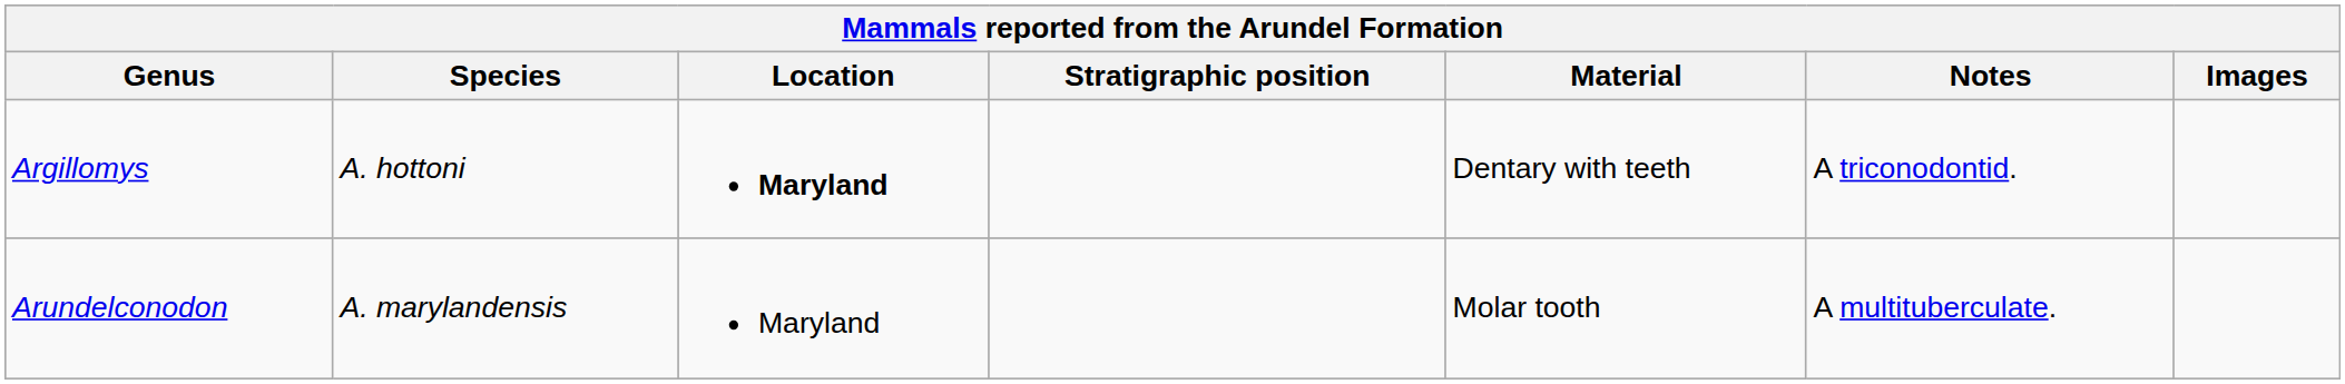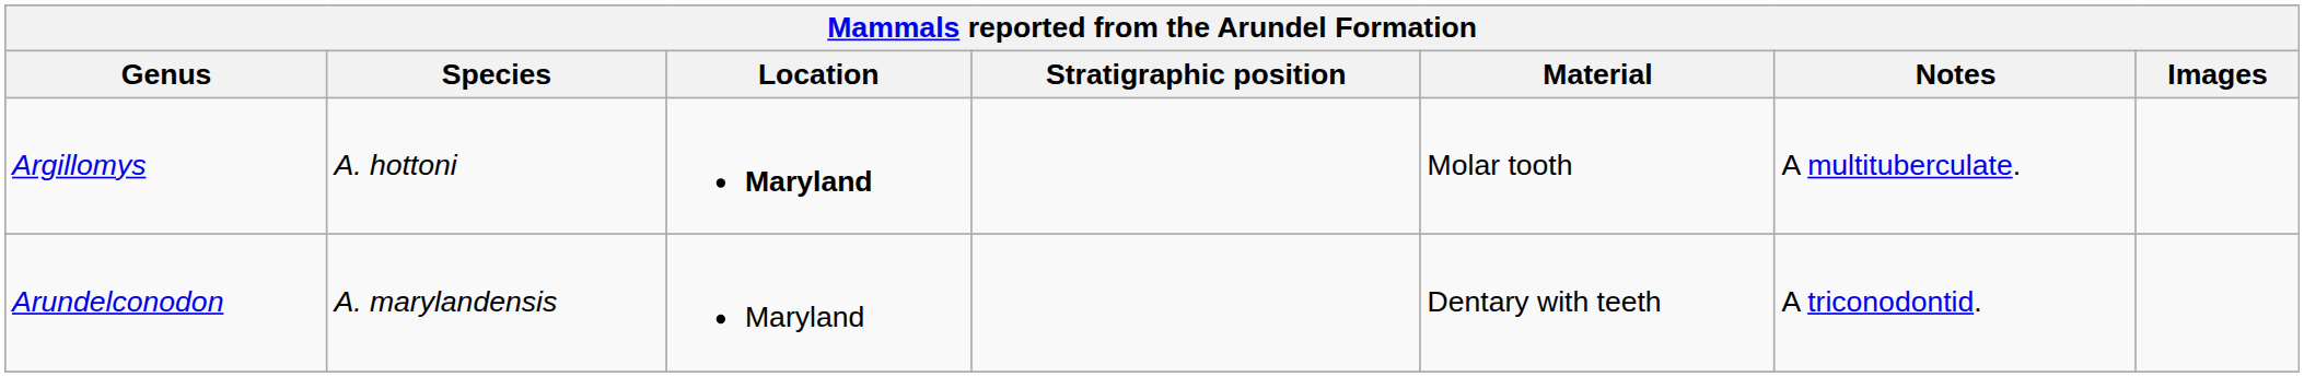Argillomys | Material: Dentary with teeth -> Molar tooth
Argillomys | Notes: A triconodontid. -> A multituberculate.
Arundelconodon | Material: Molar tooth -> Dentary with teeth
Arundelconodon | Notes: A multituberculate. -> A triconodontid.
